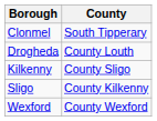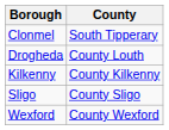Kilkenny | County: County Sligo -> County Kilkenny
Sligo | County: County Kilkenny -> County Sligo
